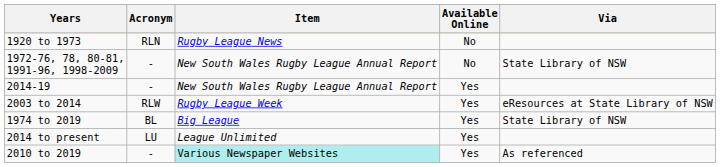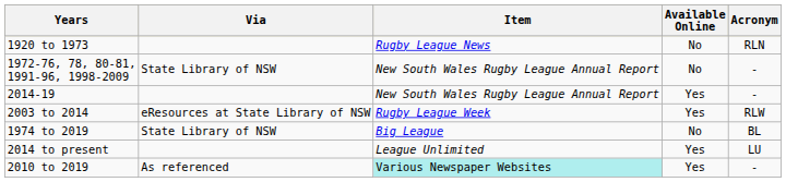columns swapped: Acronym <-> Via
1974 to 2019 | Available Online: Yes -> No
